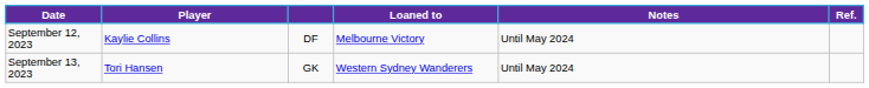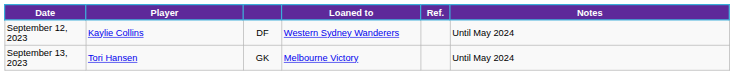columns swapped: Notes <-> Ref.
September 12, 2023 | Loaned to: Melbourne Victory -> Western Sydney Wanderers
September 13, 2023 | Loaned to: Western Sydney Wanderers -> Melbourne Victory
